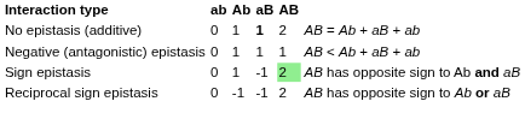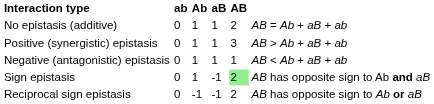No epistasis (additive) | aB: bold -> normal
+ row: Positive (synergistic) epistasis | 0 | 1 | 1 | 3 | AB > Ab + aB + ab
